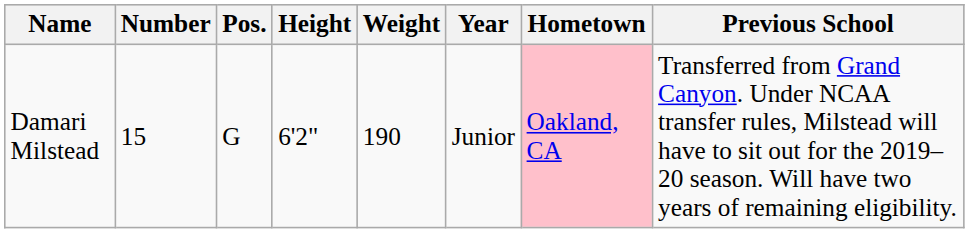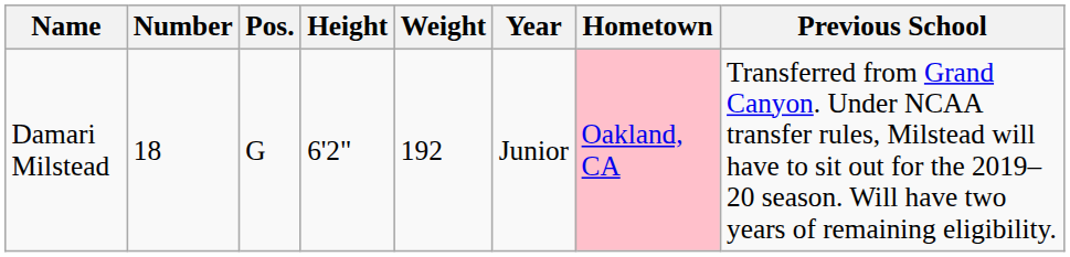Damari Milstead | Number: 15 -> 18
Damari Milstead | Weight: 190 -> 192
